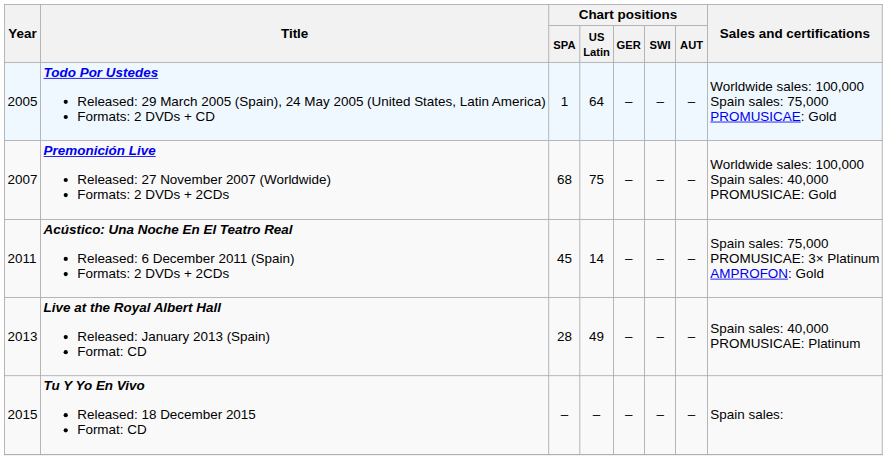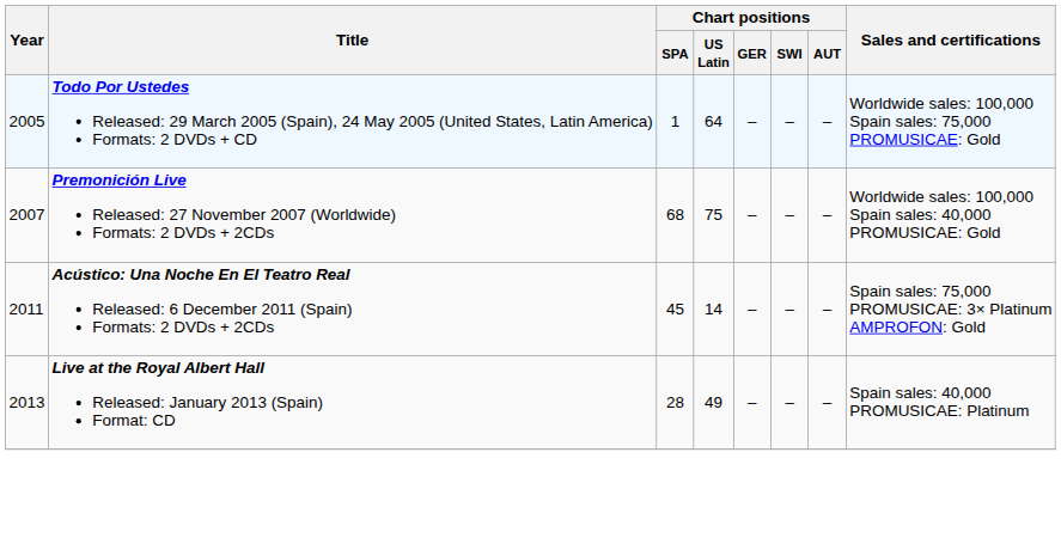- row: 2015 | Tu Y Yo En Vivo Released: 18 December 2015 Format: CD | – | – | – | – | – | Spain sales:
